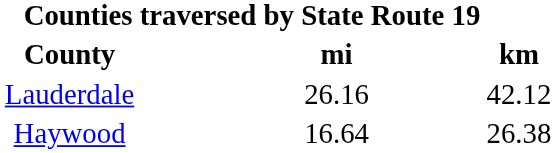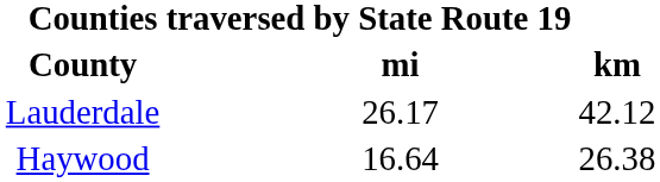Lauderdale | mi: 26.16 -> 26.17
